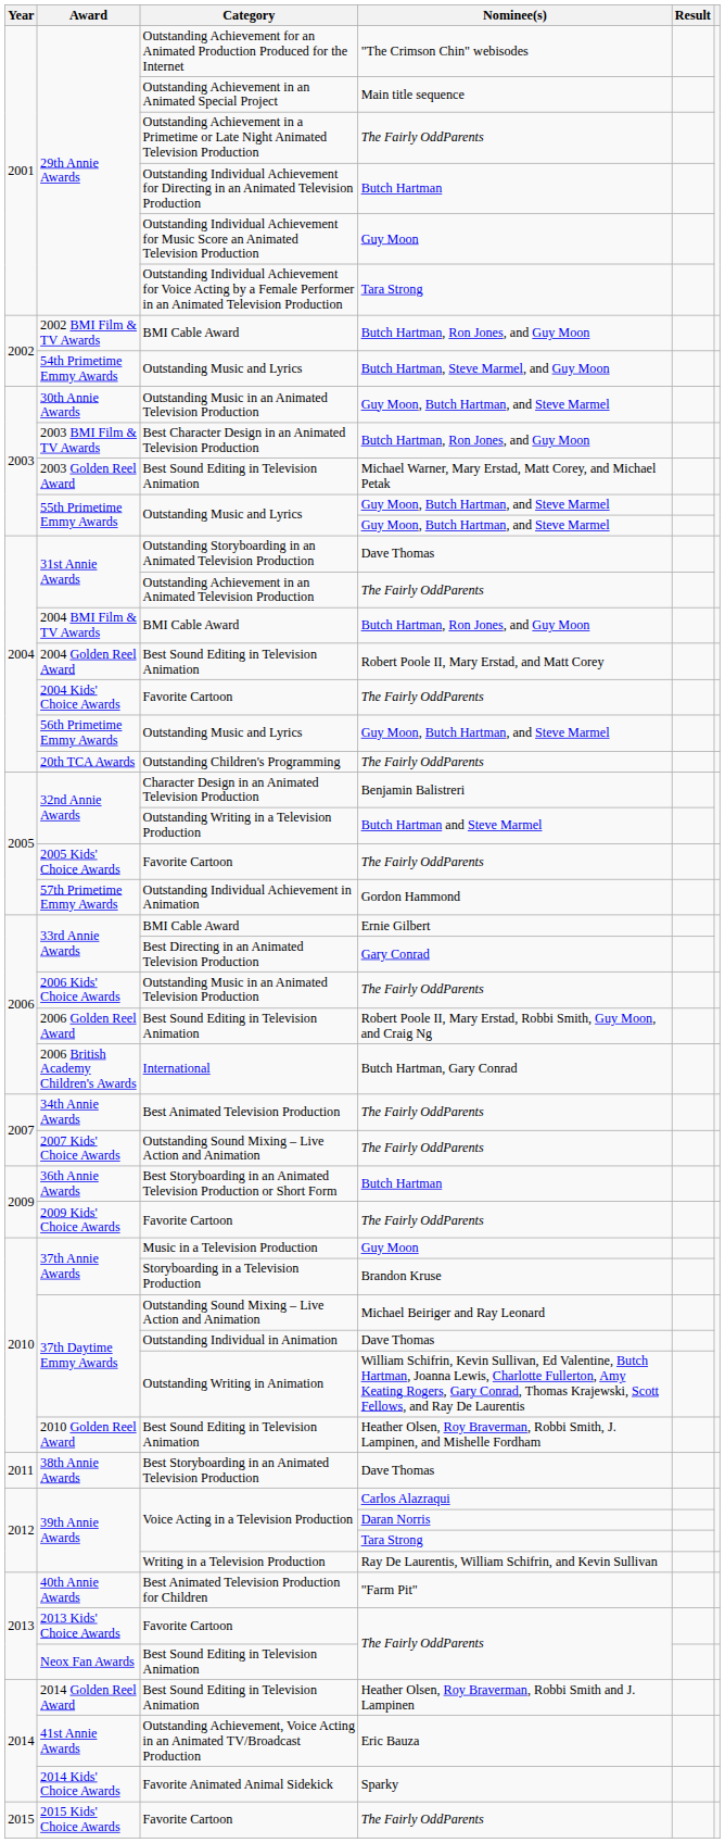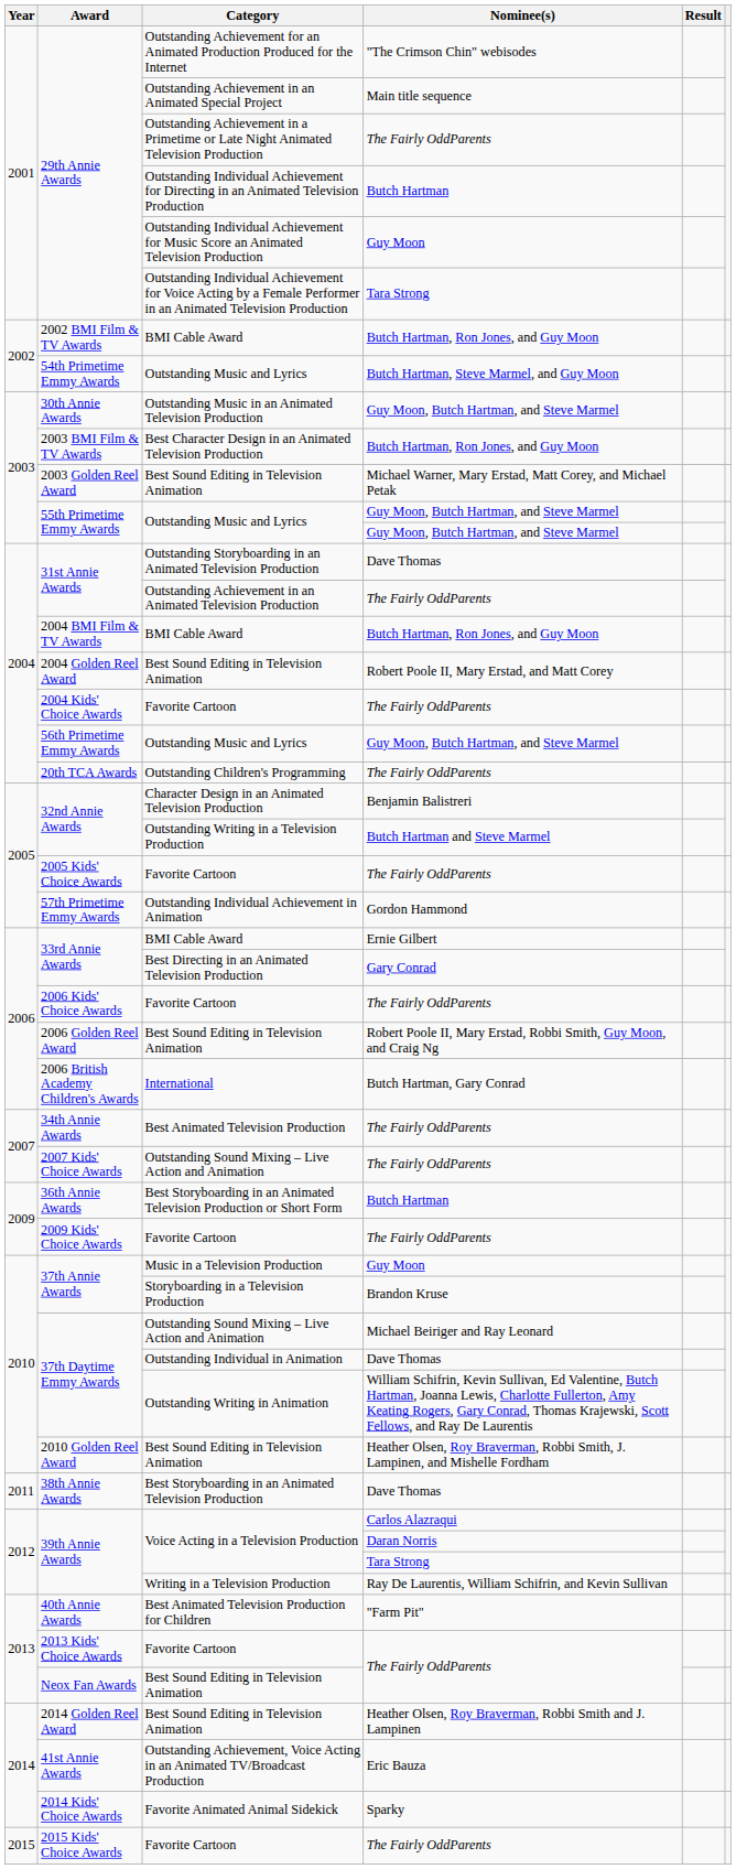2006 Kids' Choice Awards | Category: Outstanding Music in an Animated Television Production -> Favorite Cartoon
